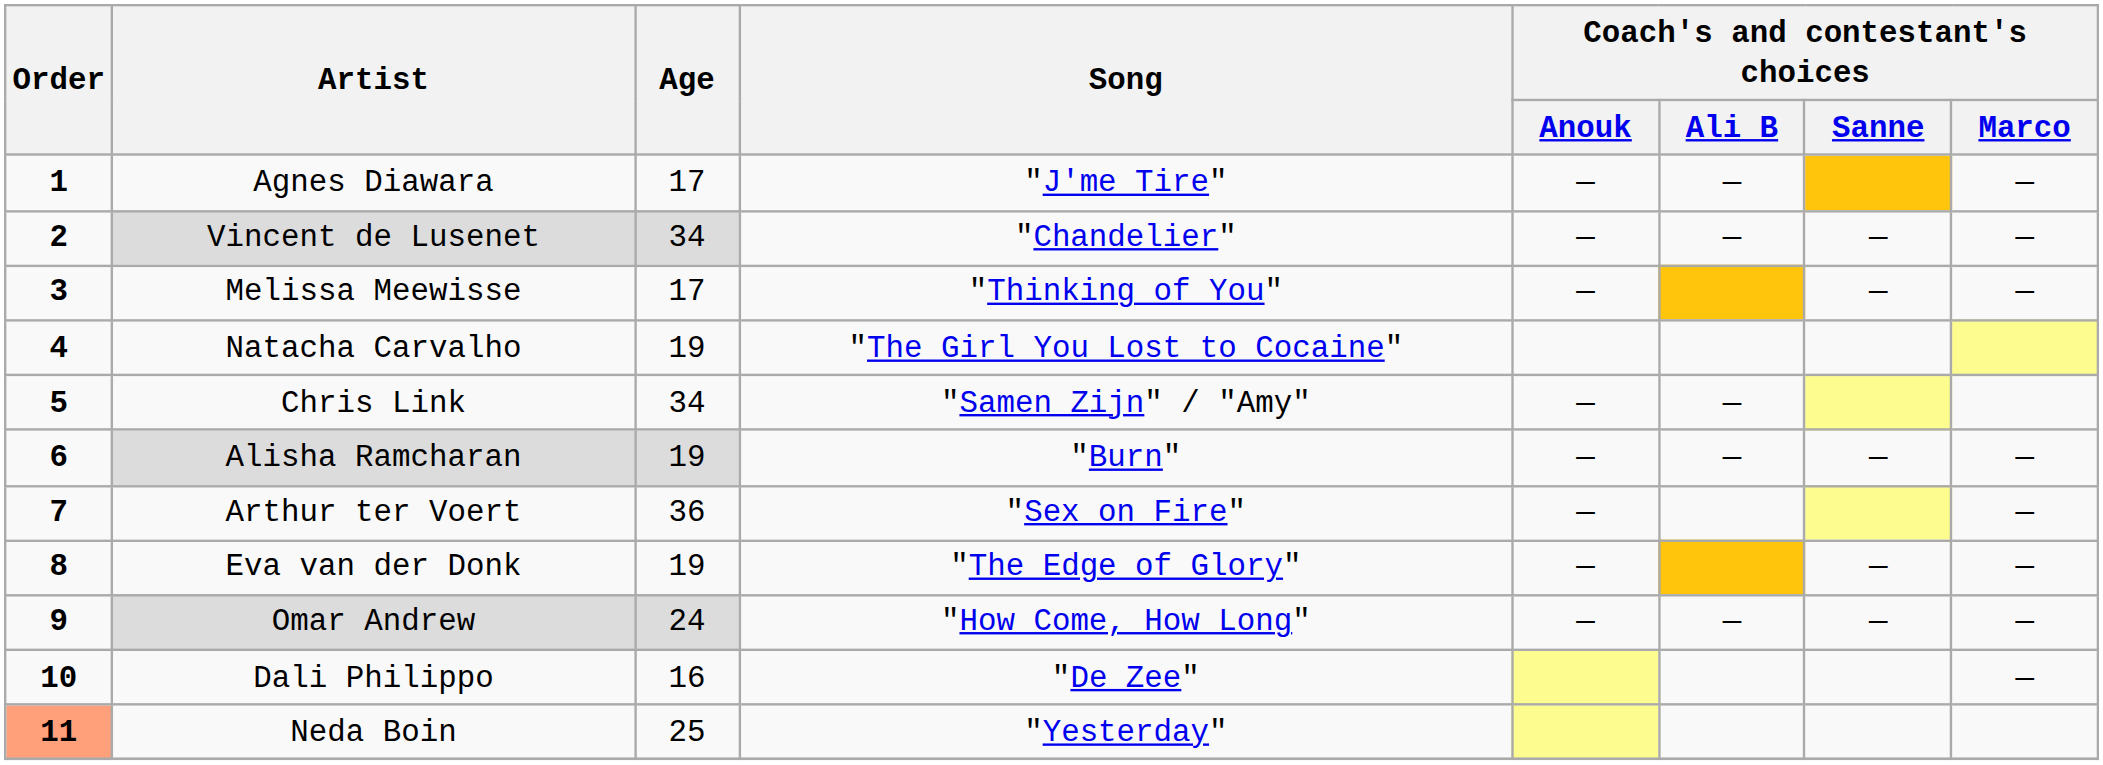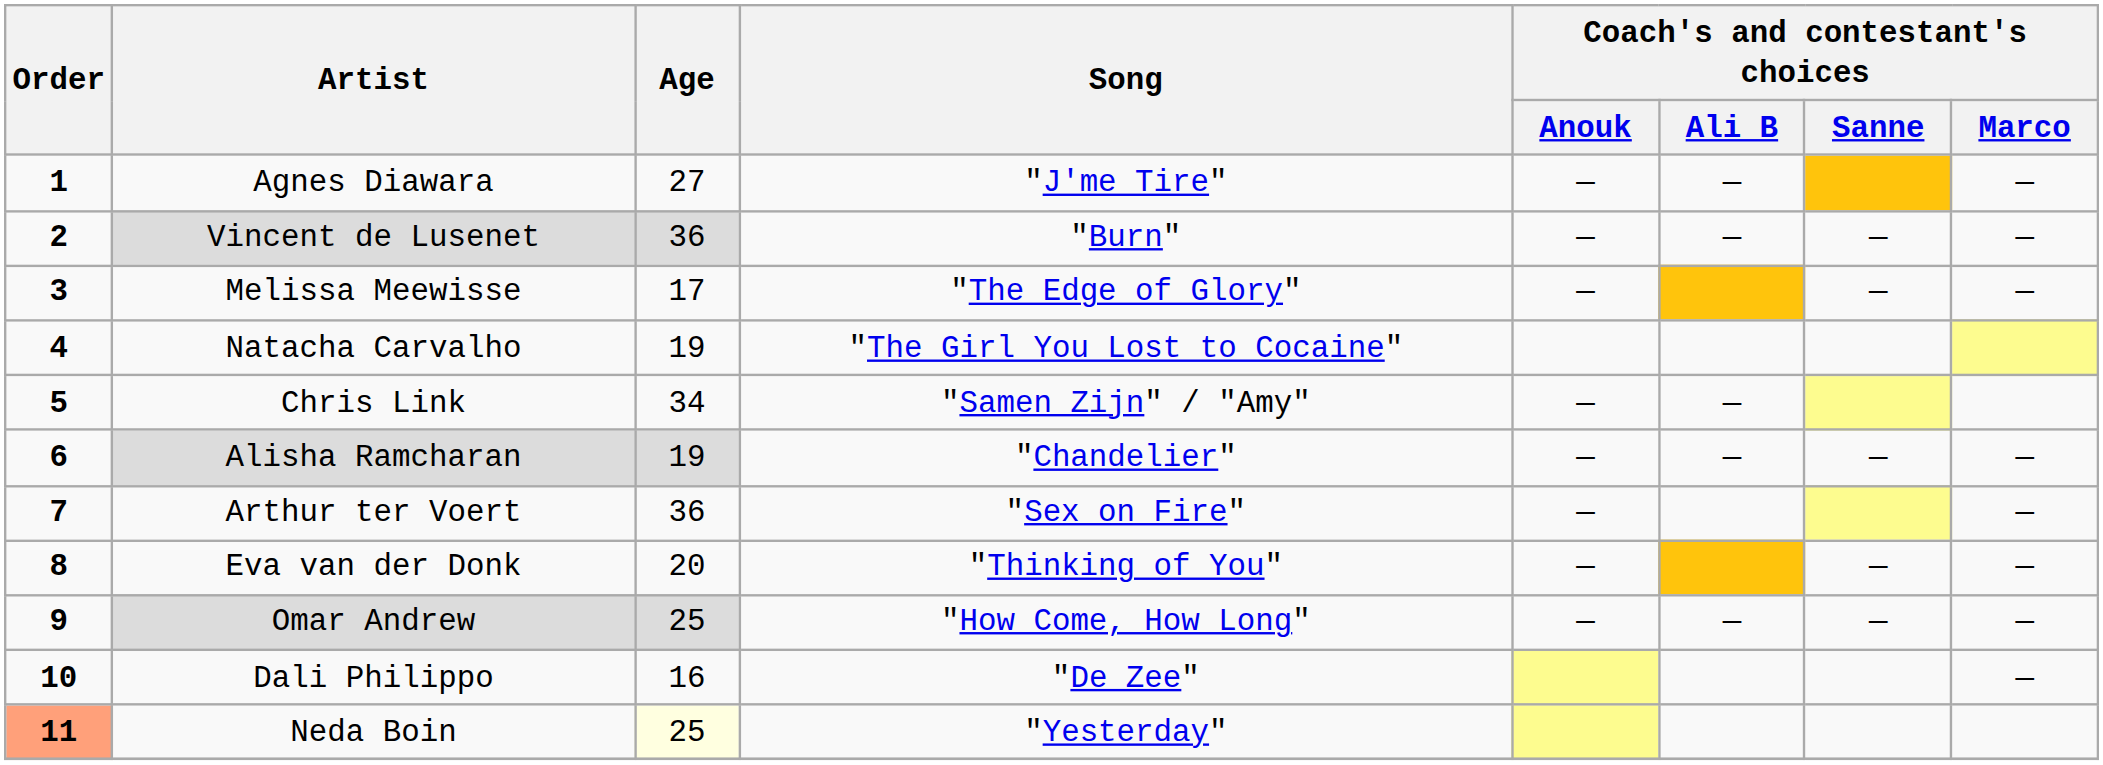Agnes Diawara | Age: 17 -> 27
Vincent de Lusenet | Age: 34 -> 36
Vincent de Lusenet | Song: "Chandelier" -> "Burn"
Melissa Meewisse | Song: "Thinking of You" -> "The Edge of Glory"
Alisha Ramcharan | Song: "Burn" -> "Chandelier"
Eva van der Donk | Age: 19 -> 20
Eva van der Donk | Song: "The Edge of Glory" -> "Thinking of You"
Omar Andrew | Age: 24 -> 25
Neda Boin | Age: no background -> lightyellow background
